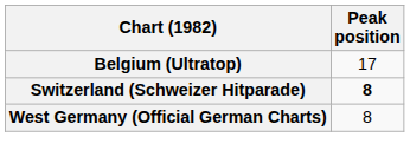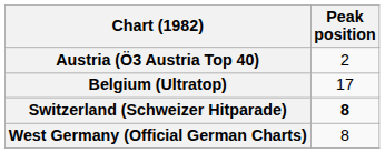+ row: Austria (Ö3 Austria Top 40) | 2
